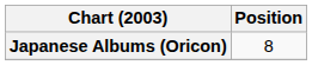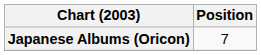Japanese Albums (Oricon) | Position: 8 -> 7
